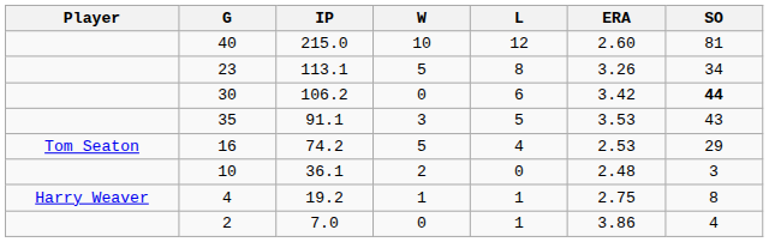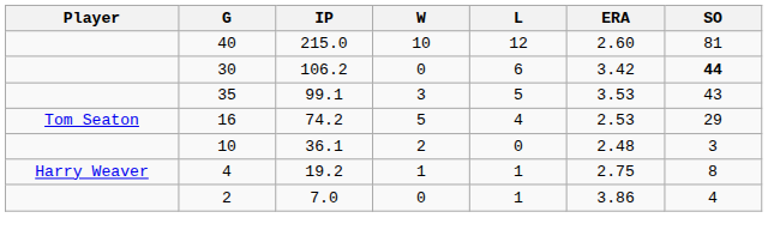- row: 23 | 113.1 | 5 | 8 | 3.26 | 34
35 | IP: 91.1 -> 99.1
